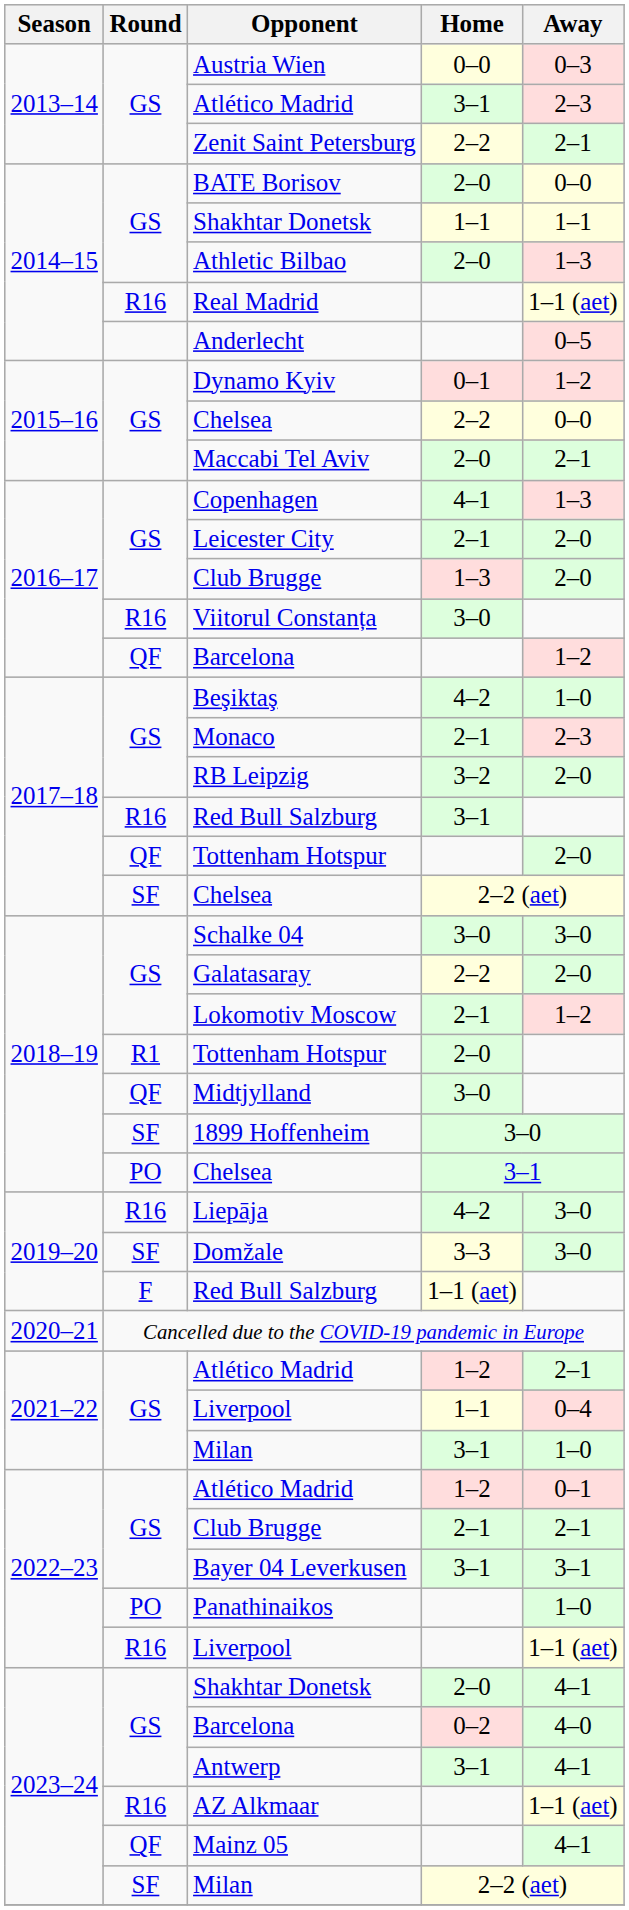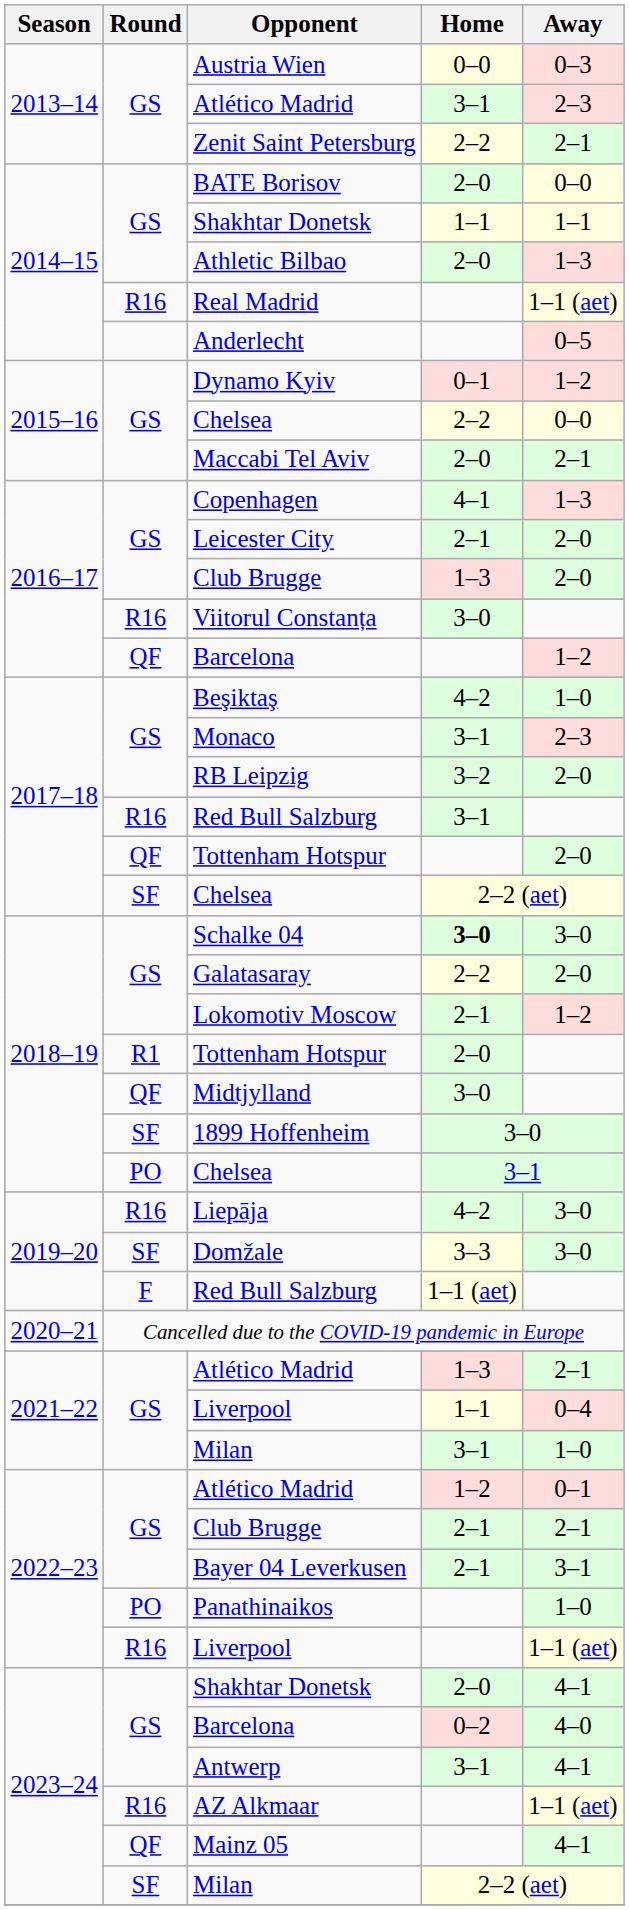Monaco | Home: 2–1 -> 3–1
Schalke 04 | Home: normal -> bold
2021–22 / Atlético Madrid | Home: 1–2 -> 1–3
Bayer 04 Leverkusen | Home: 3–1 -> 2–1
